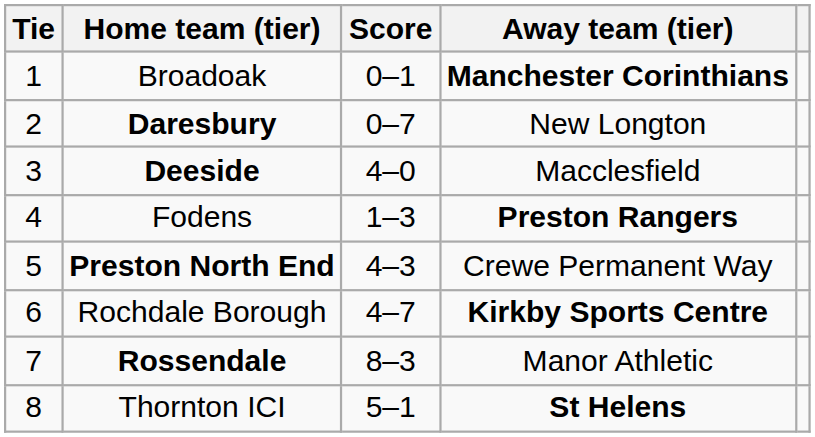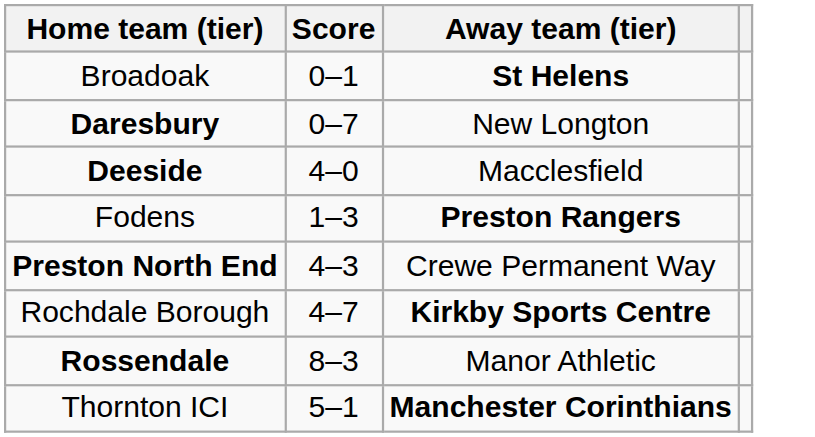- column: Tie | 1 | 2 | 3 | 4 | 5 | 6 | 7 | 8
Broadoak | Away team (tier): Manchester Corinthians -> St Helens
Thornton ICI | Away team (tier): St Helens -> Manchester Corinthians
